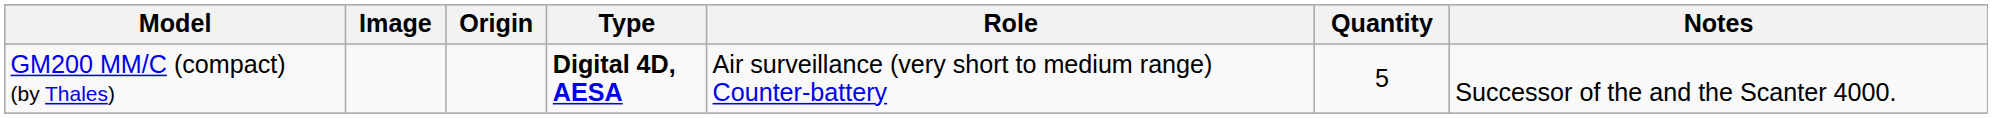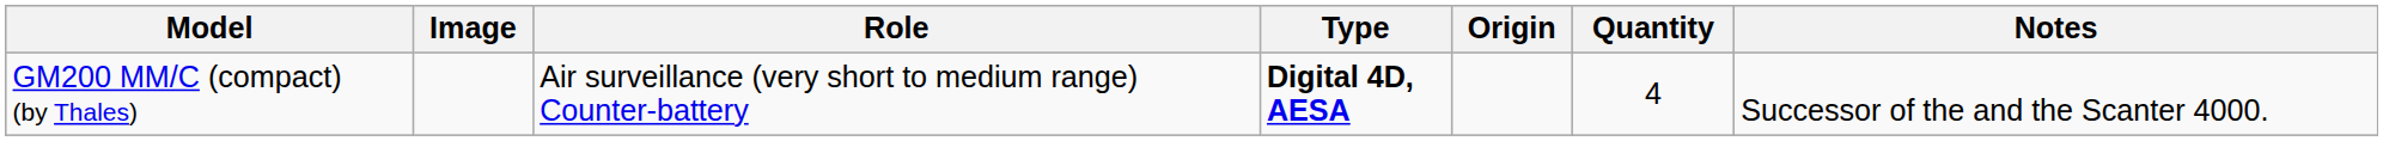columns swapped: Origin <-> Role
GM200 MM/C (compact) (by Thales) | Quantity: 5 -> 4
